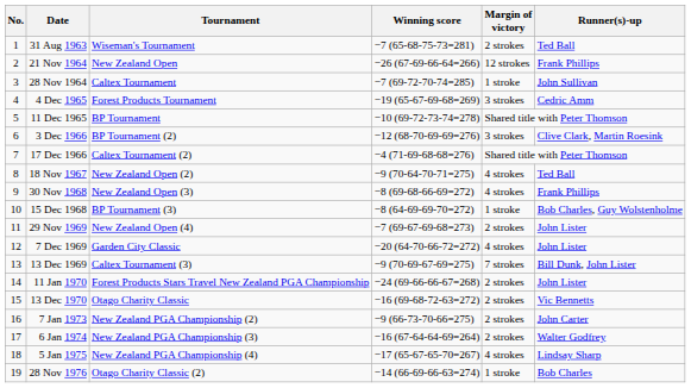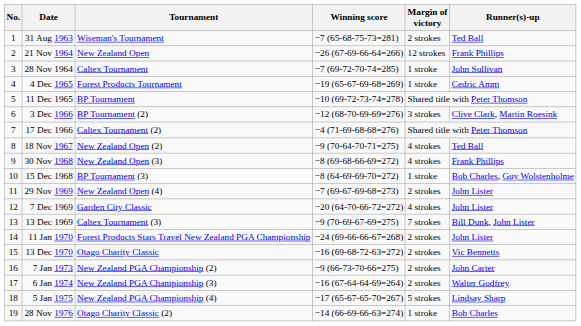4 Dec 1965 | Margin of victory: 3 strokes -> 1 stroke
5 Jan 1975 | Margin of victory: 4 strokes -> 5 strokes
